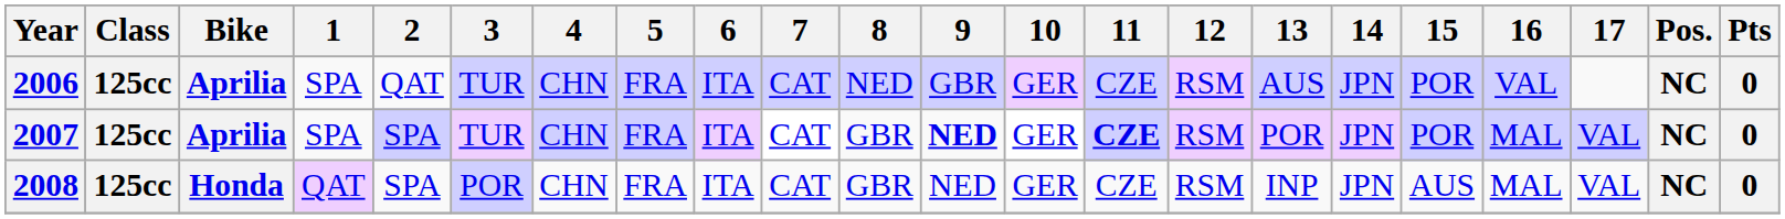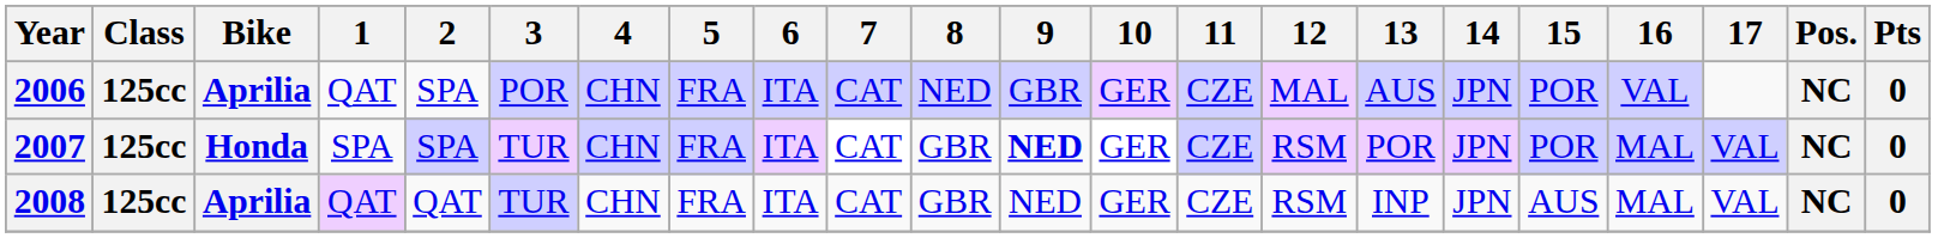2006 | 1: SPA -> QAT
2006 | 2: QAT -> SPA
2006 | 3: TUR -> POR
2006 | 12: RSM -> MAL
2007 | Bike: Aprilia -> Honda
2007 | 11: bold -> normal
2008 | Bike: Honda -> Aprilia
2008 | 2: SPA -> QAT
2008 | 3: POR -> TUR
